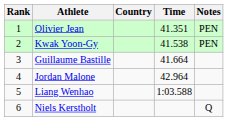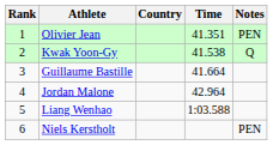Kwak Yoon-Gy | Notes: PEN -> Q
Niels Kerstholt | Notes: Q -> PEN
